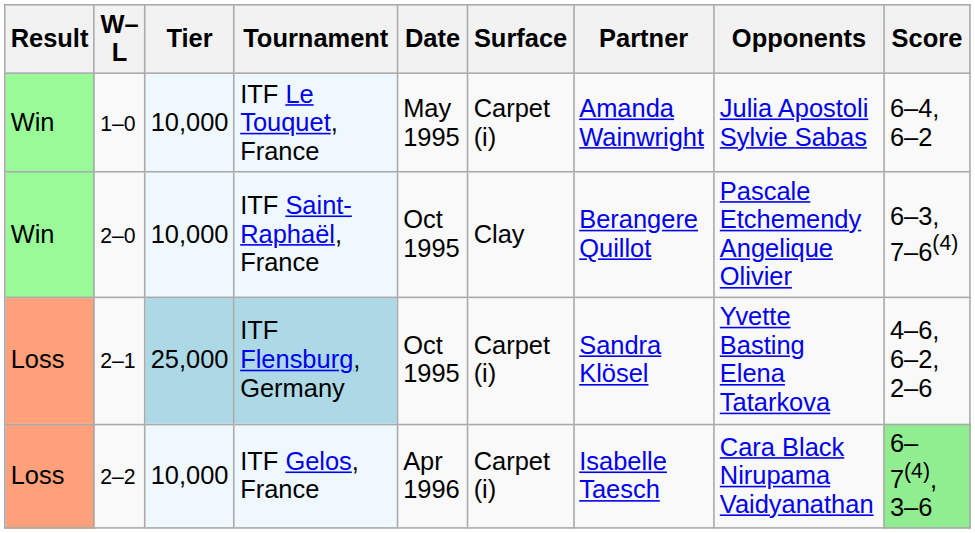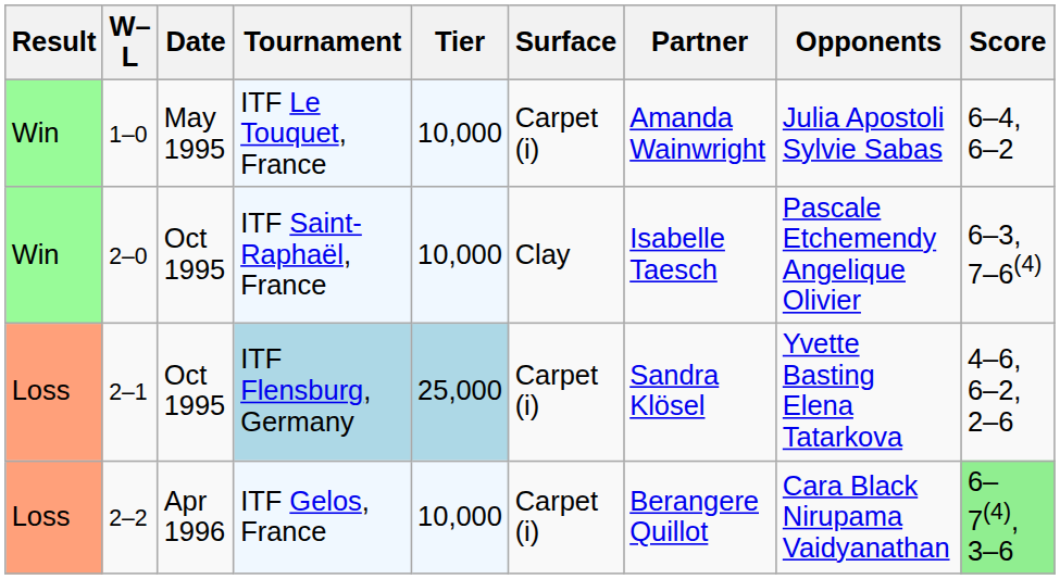columns swapped: Date <-> Tier
ITF Saint-Raphaël, France | Partner: Berangere Quillot -> Isabelle Taesch
ITF Gelos, France | Partner: Isabelle Taesch -> Berangere Quillot
